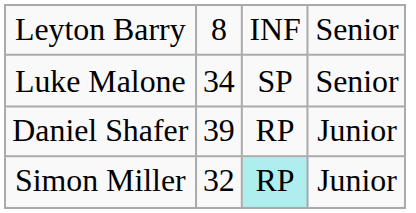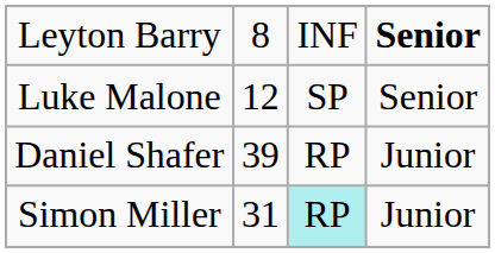Leyton Barry | column 4: normal -> bold
Luke Malone | column 2: 34 -> 12
Simon Miller | column 2: 32 -> 31
